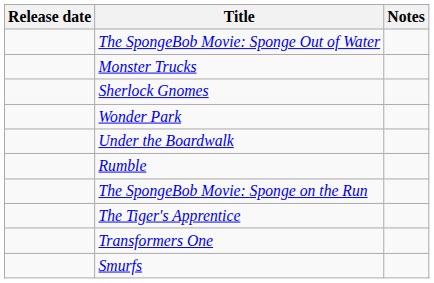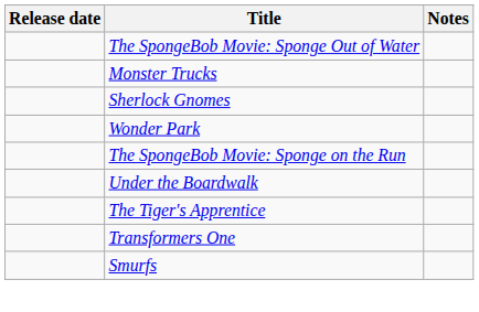rows swapped: The SpongeBob Movie: Sponge on the Run <-> Under the Boardwalk
- row: Rumble
